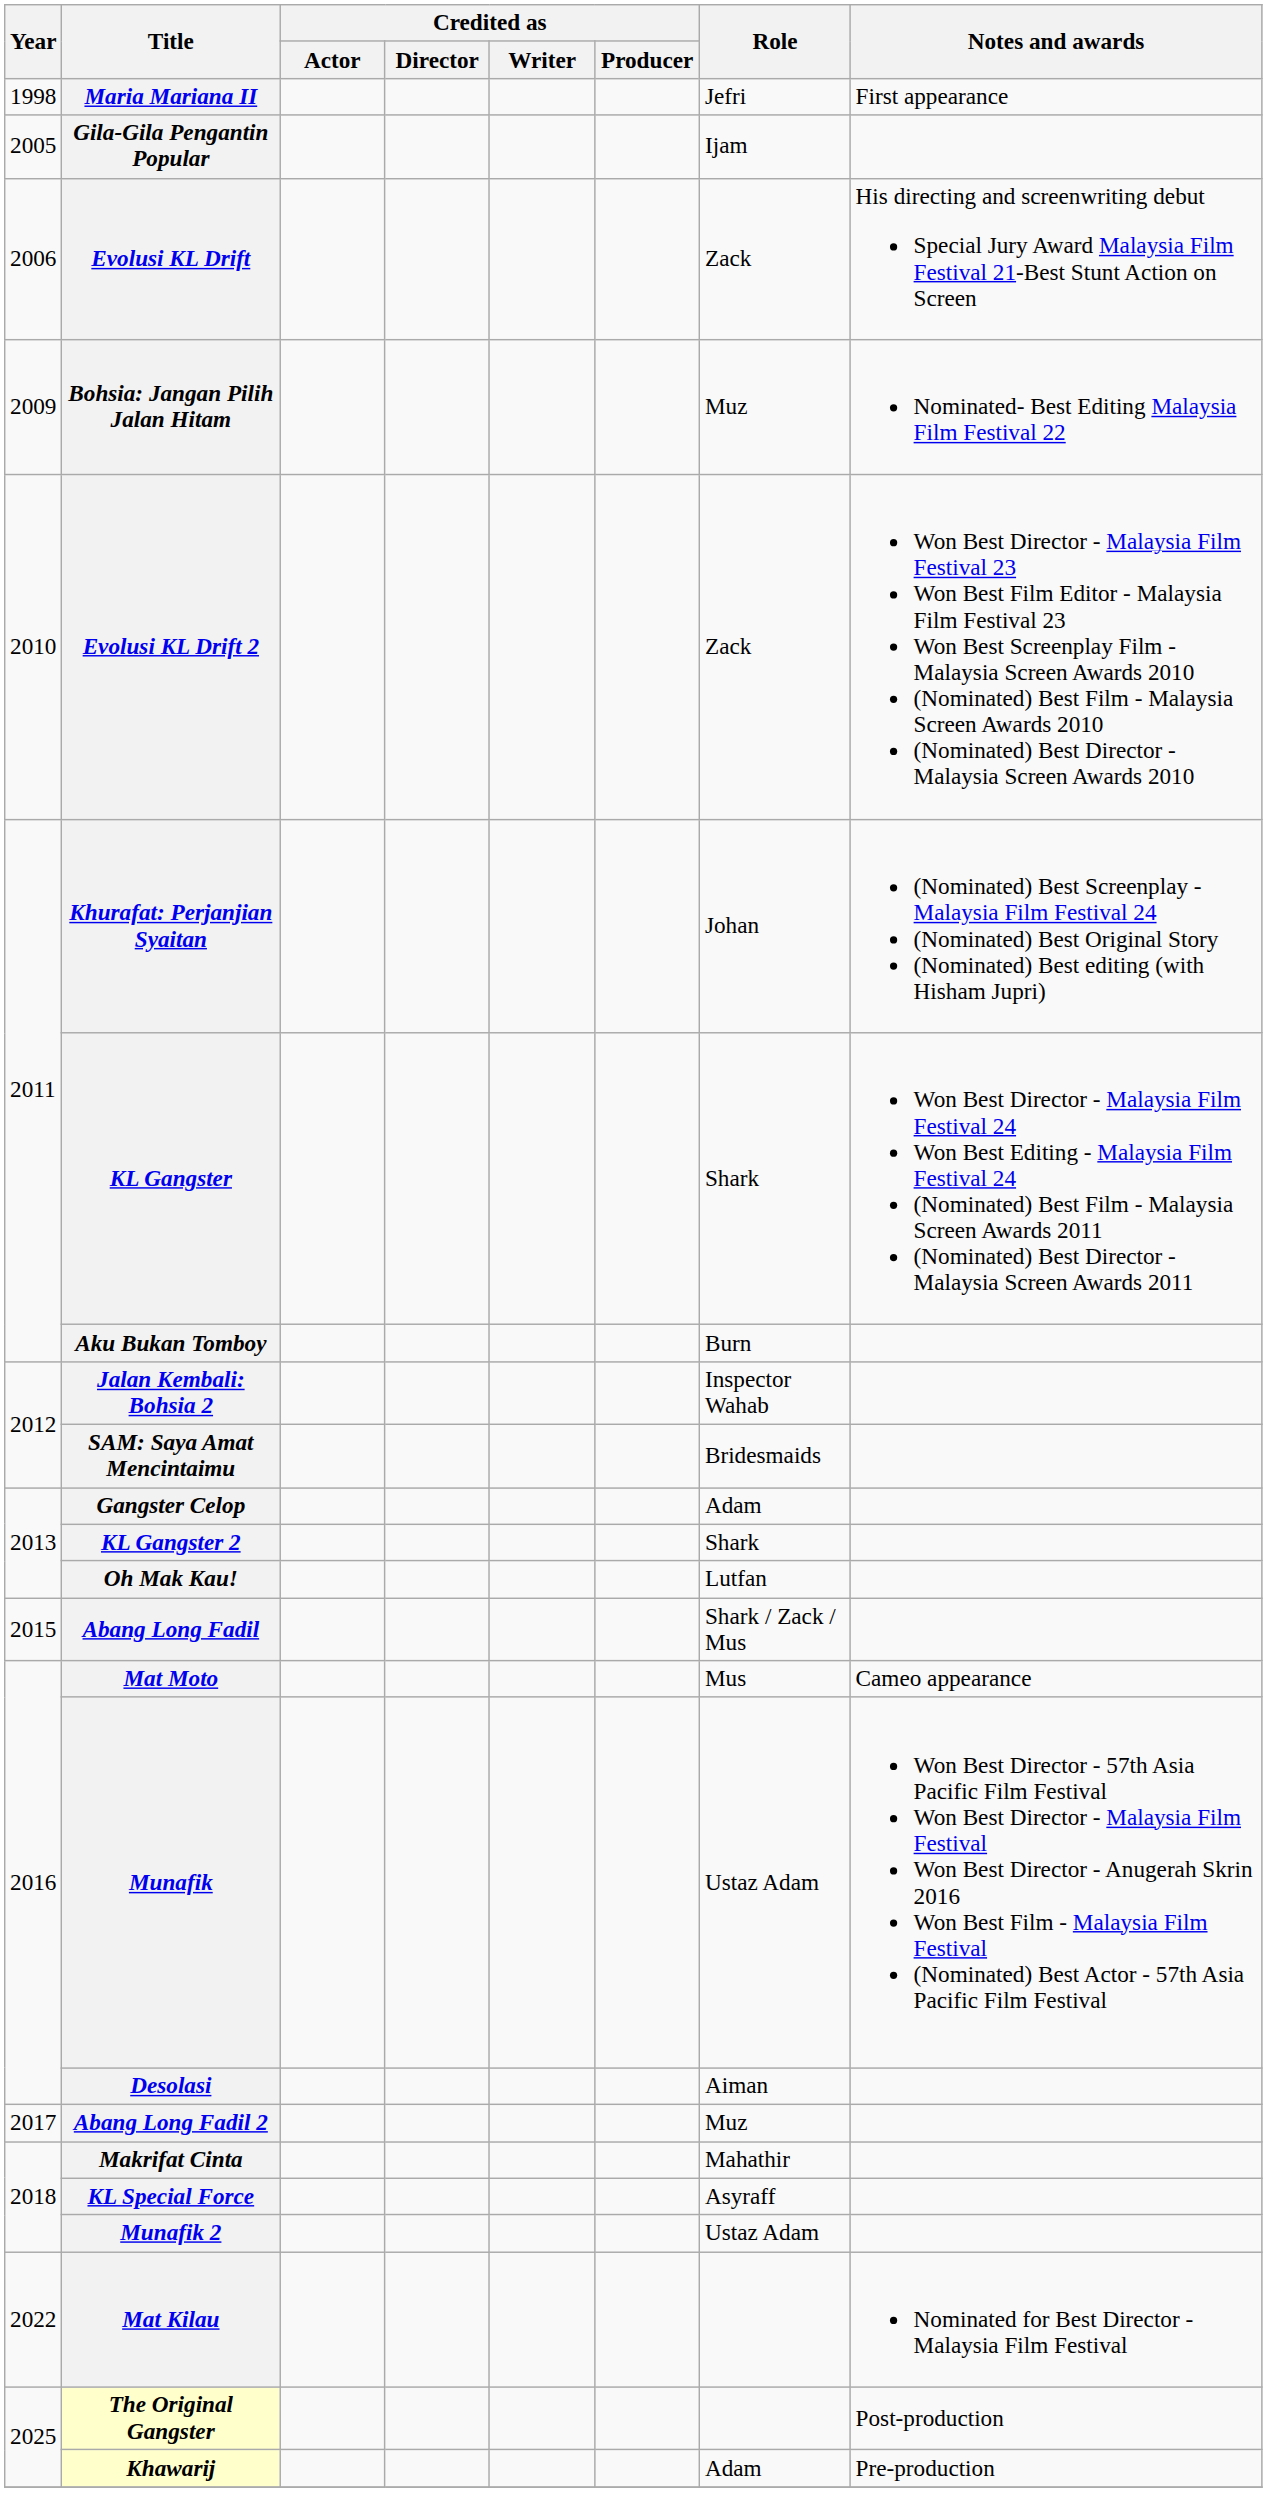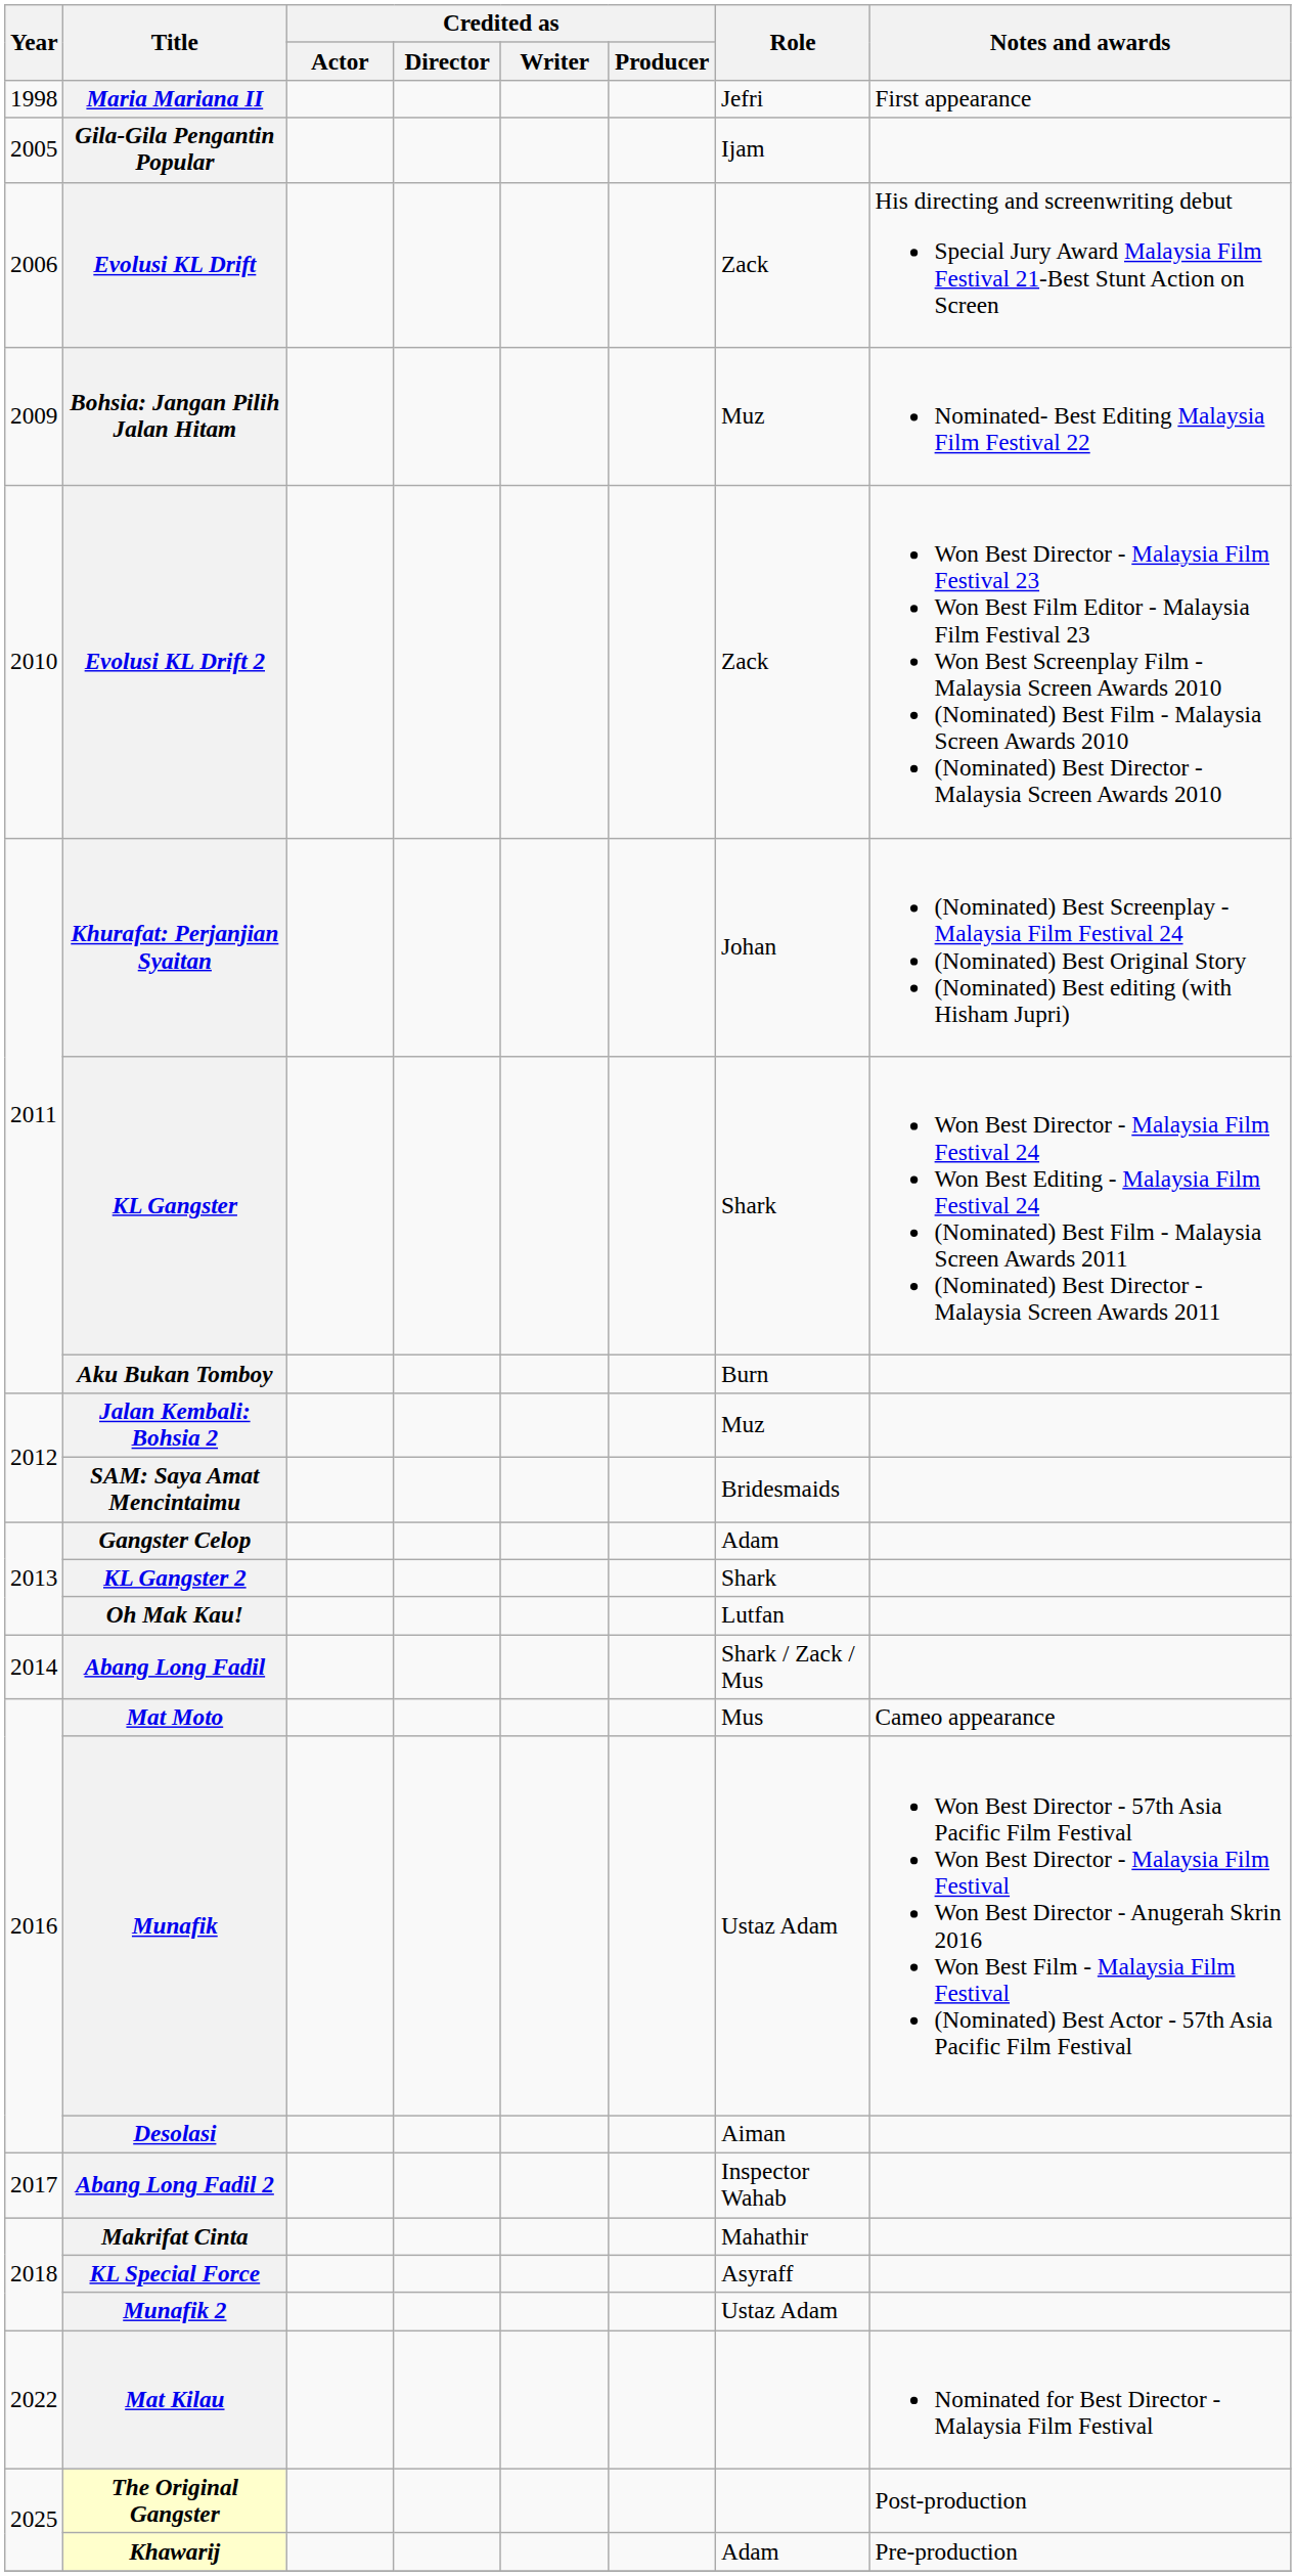Jalan Kembali: Bohsia 2 | Role: Inspector Wahab -> Muz
Abang Long Fadil | Year: 2015 -> 2014
Abang Long Fadil 2 | Role: Muz -> Inspector Wahab
